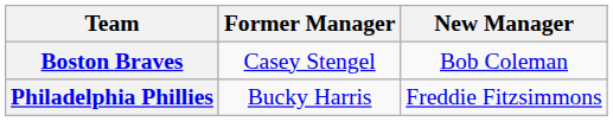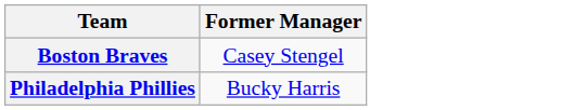- column: New Manager | Bob Coleman | Freddie Fitzsimmons
